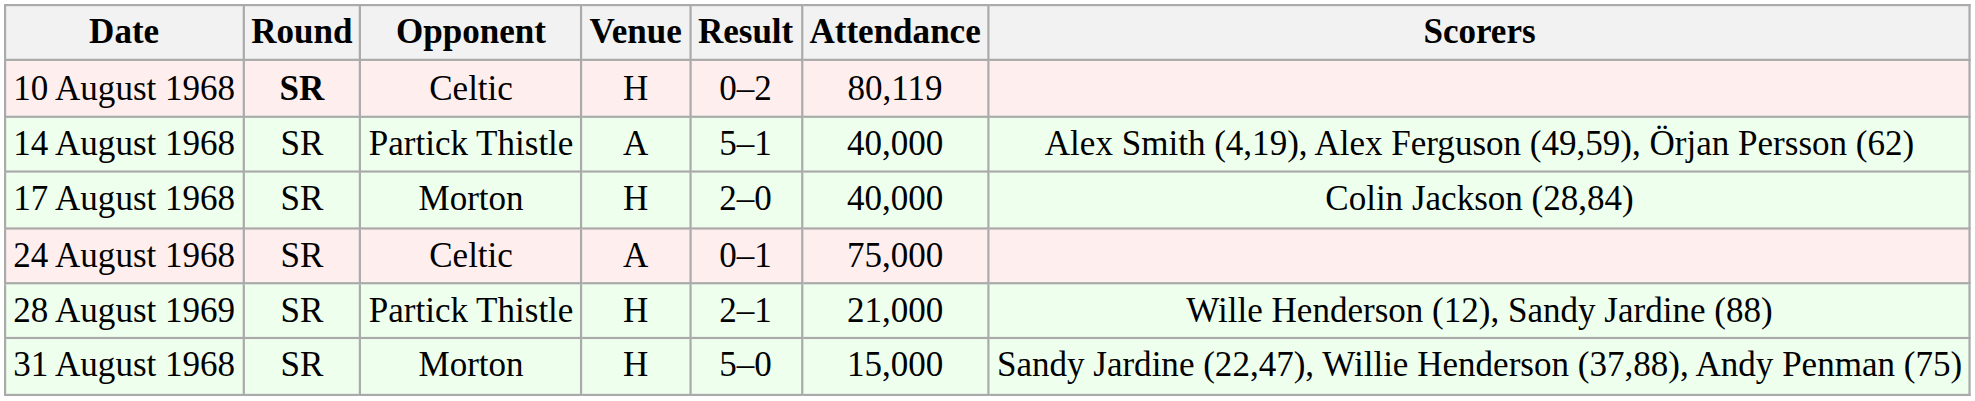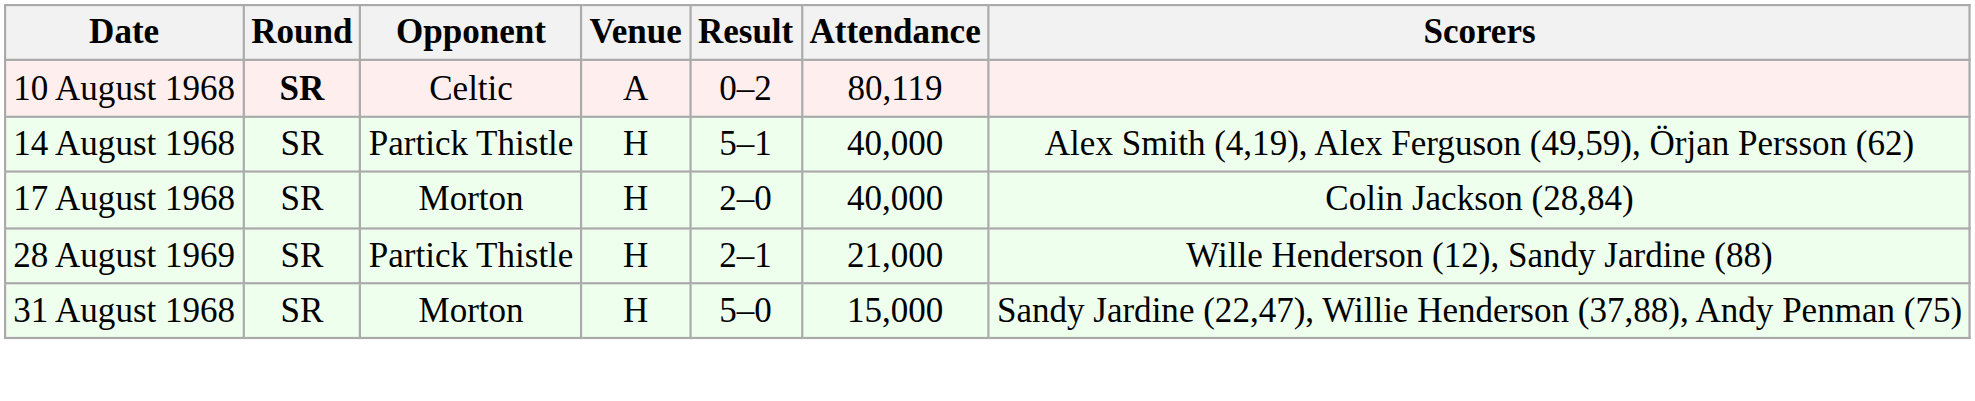10 August 1968 | Venue: H -> A
14 August 1968 | Venue: A -> H
- row: 24 August 1968 | SR | Celtic | A | 0–1 | 75,000
